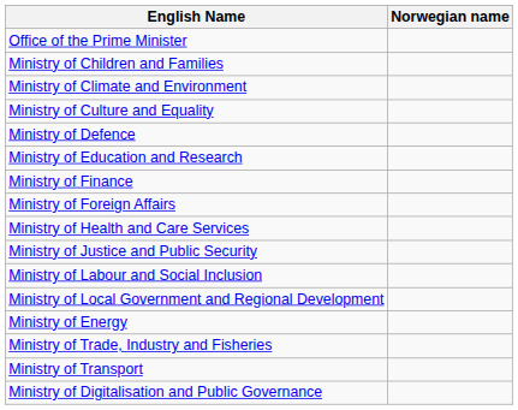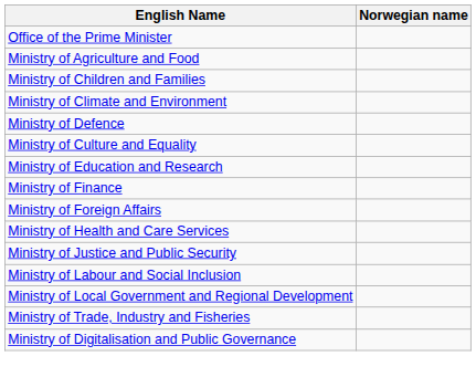+ row: Ministry of Agriculture and Food
rows swapped: Ministry of Culture and Equality <-> Ministry of Defence
- row: Ministry of Energy
- row: Ministry of Transport
